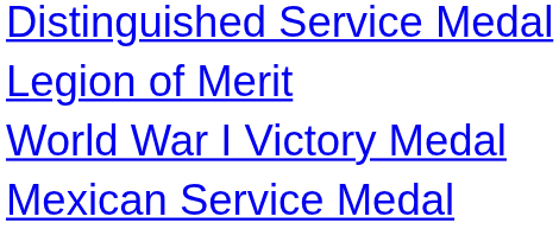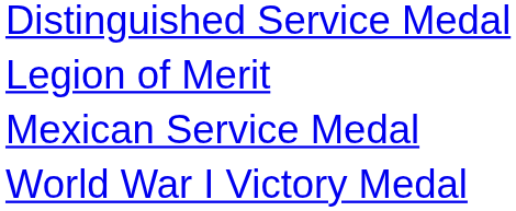rows swapped: Mexican Service Medal <-> World War I Victory Medal
